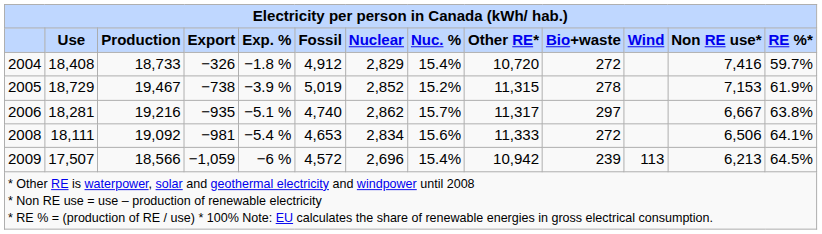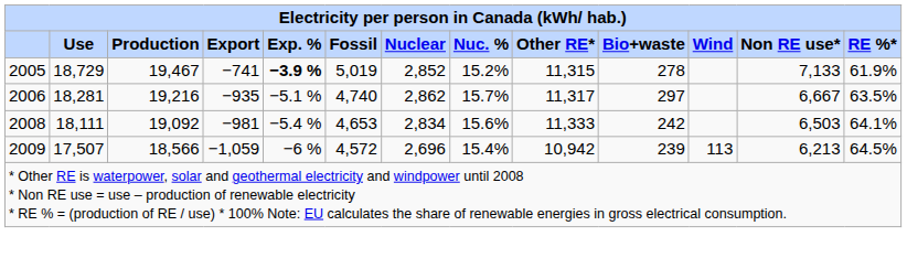- row: 2004 | 18,408 | 18,733 | −326 | −1.8 % | 4,912 | 2,829 | 15.4% | 10,720 | 272 | 7,416 | 59.7%
2005 | Export: −738 -> −741
2005 | Exp. %: normal -> bold
2005 | Non RE use*: 7,153 -> 7,133
2006 | RE %*: 63.8% -> 63.5%
2008 | Bio+waste: 272 -> 242
2008 | Non RE use*: 6,506 -> 6,503
